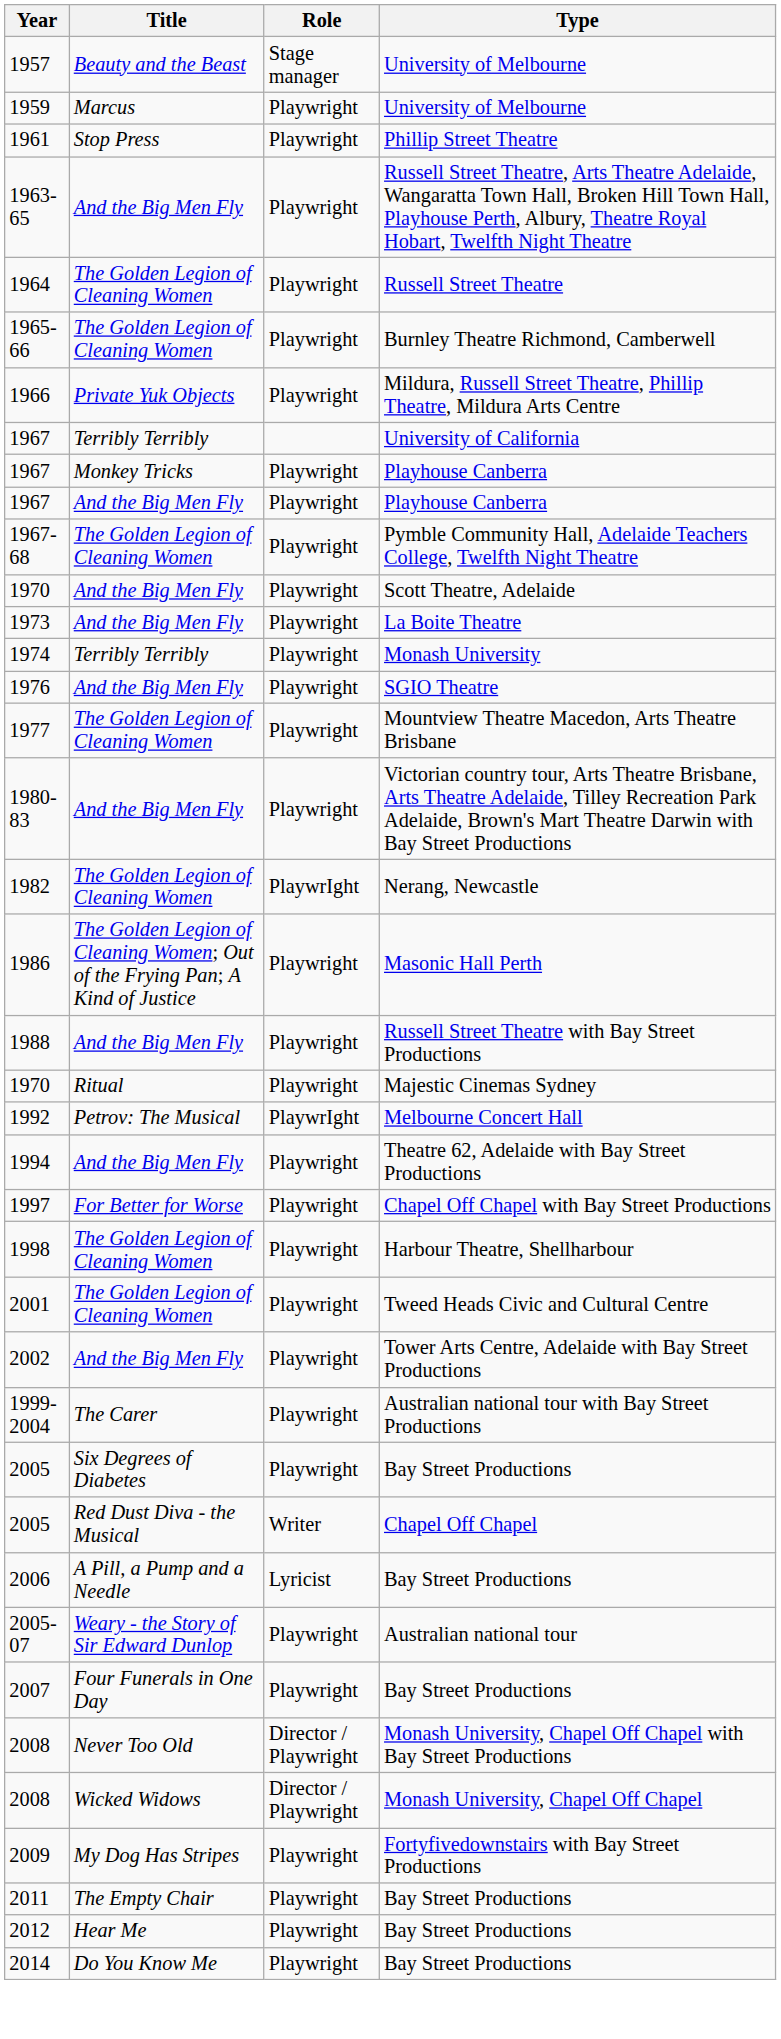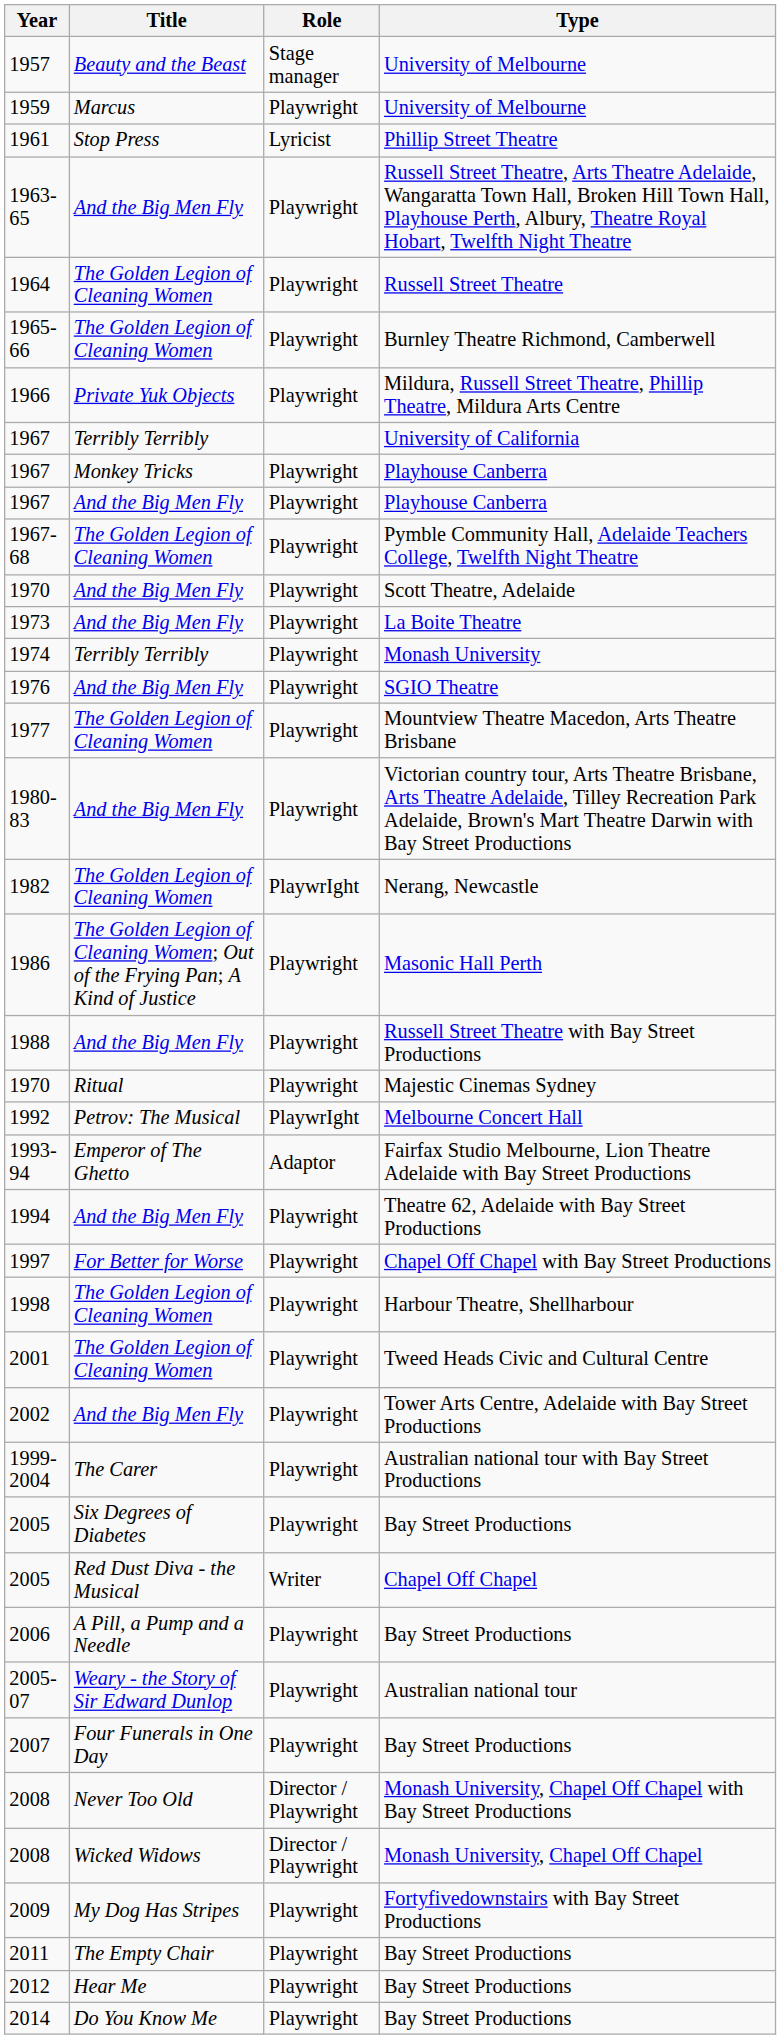1961 | Role: Playwright -> Lyricist
+ row: 1993-94 | Emperor of The Ghetto | Adaptor | Fairfax Studio Melbourne, Lion Theatre Adelaide with Bay Street Productions
2006 | Role: Lyricist -> Playwright
